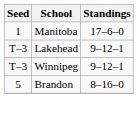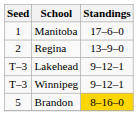+ row: 2 | Regina | 13–9–0
Brandon | Standings: no background -> gold background
